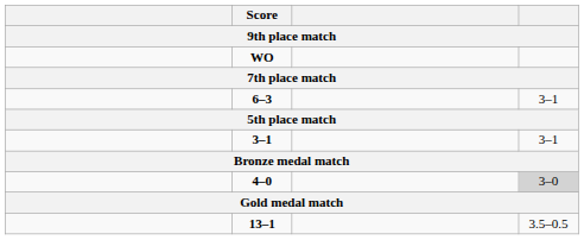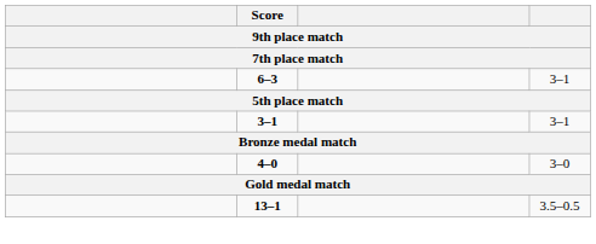- row: WO
4–0 | column 4: lightgrey background -> no background
